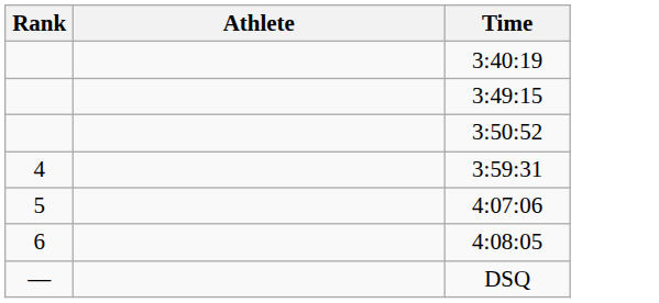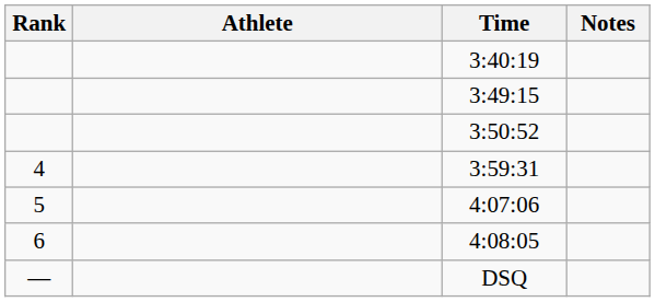+ column: Notes
